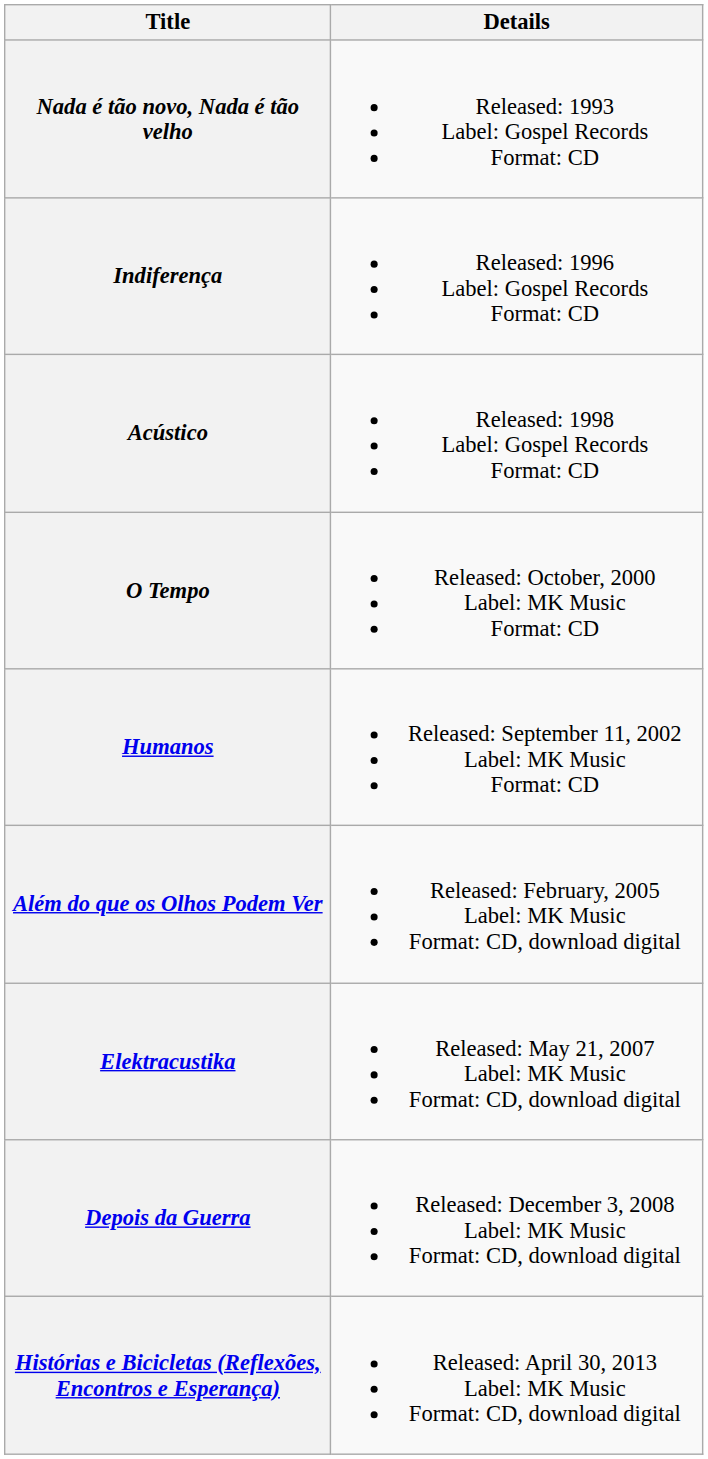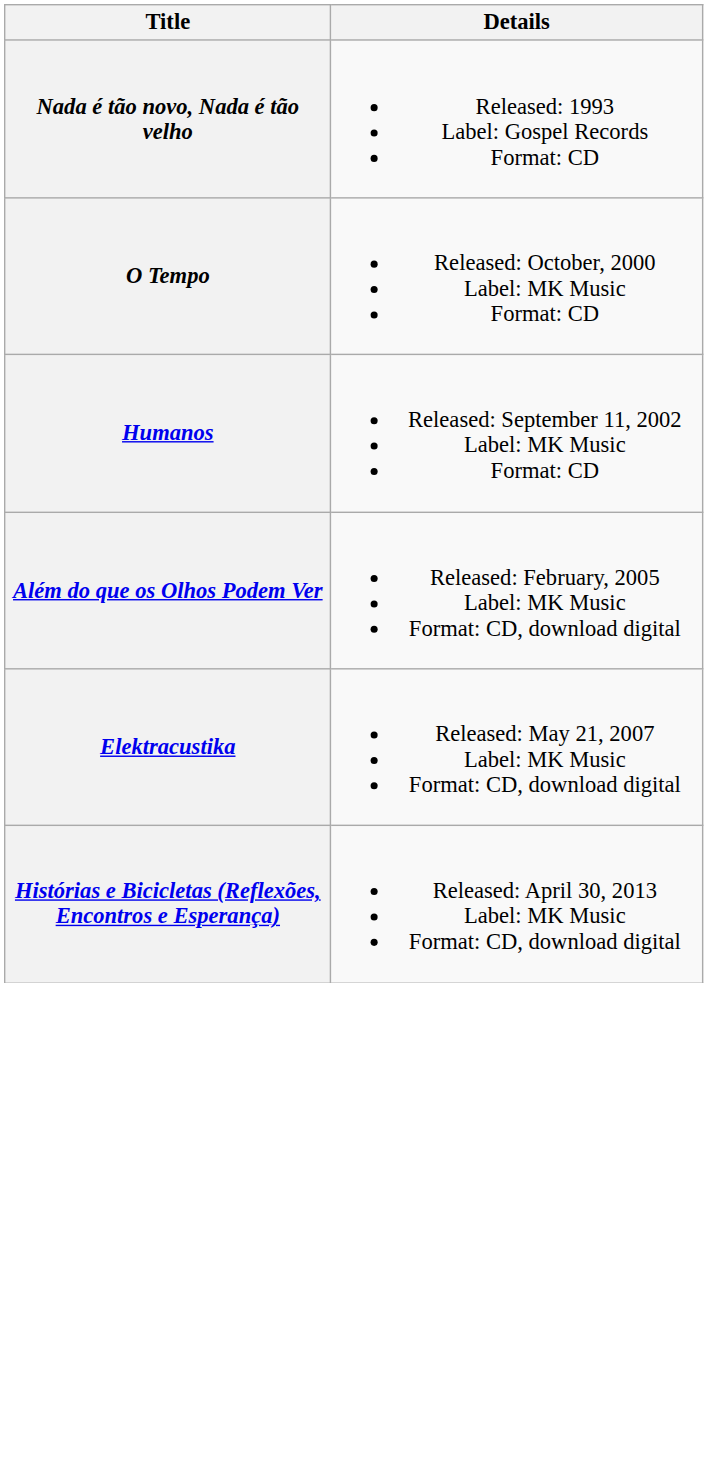- row: Indiferença | Released: 1996 Label: Gospel Records Format: CD
- row: Acústico | Released: 1998 Label: Gospel Records Format: CD
- row: Depois da Guerra | Released: December 3, 2008 Label: MK Music Format: CD, download digital
